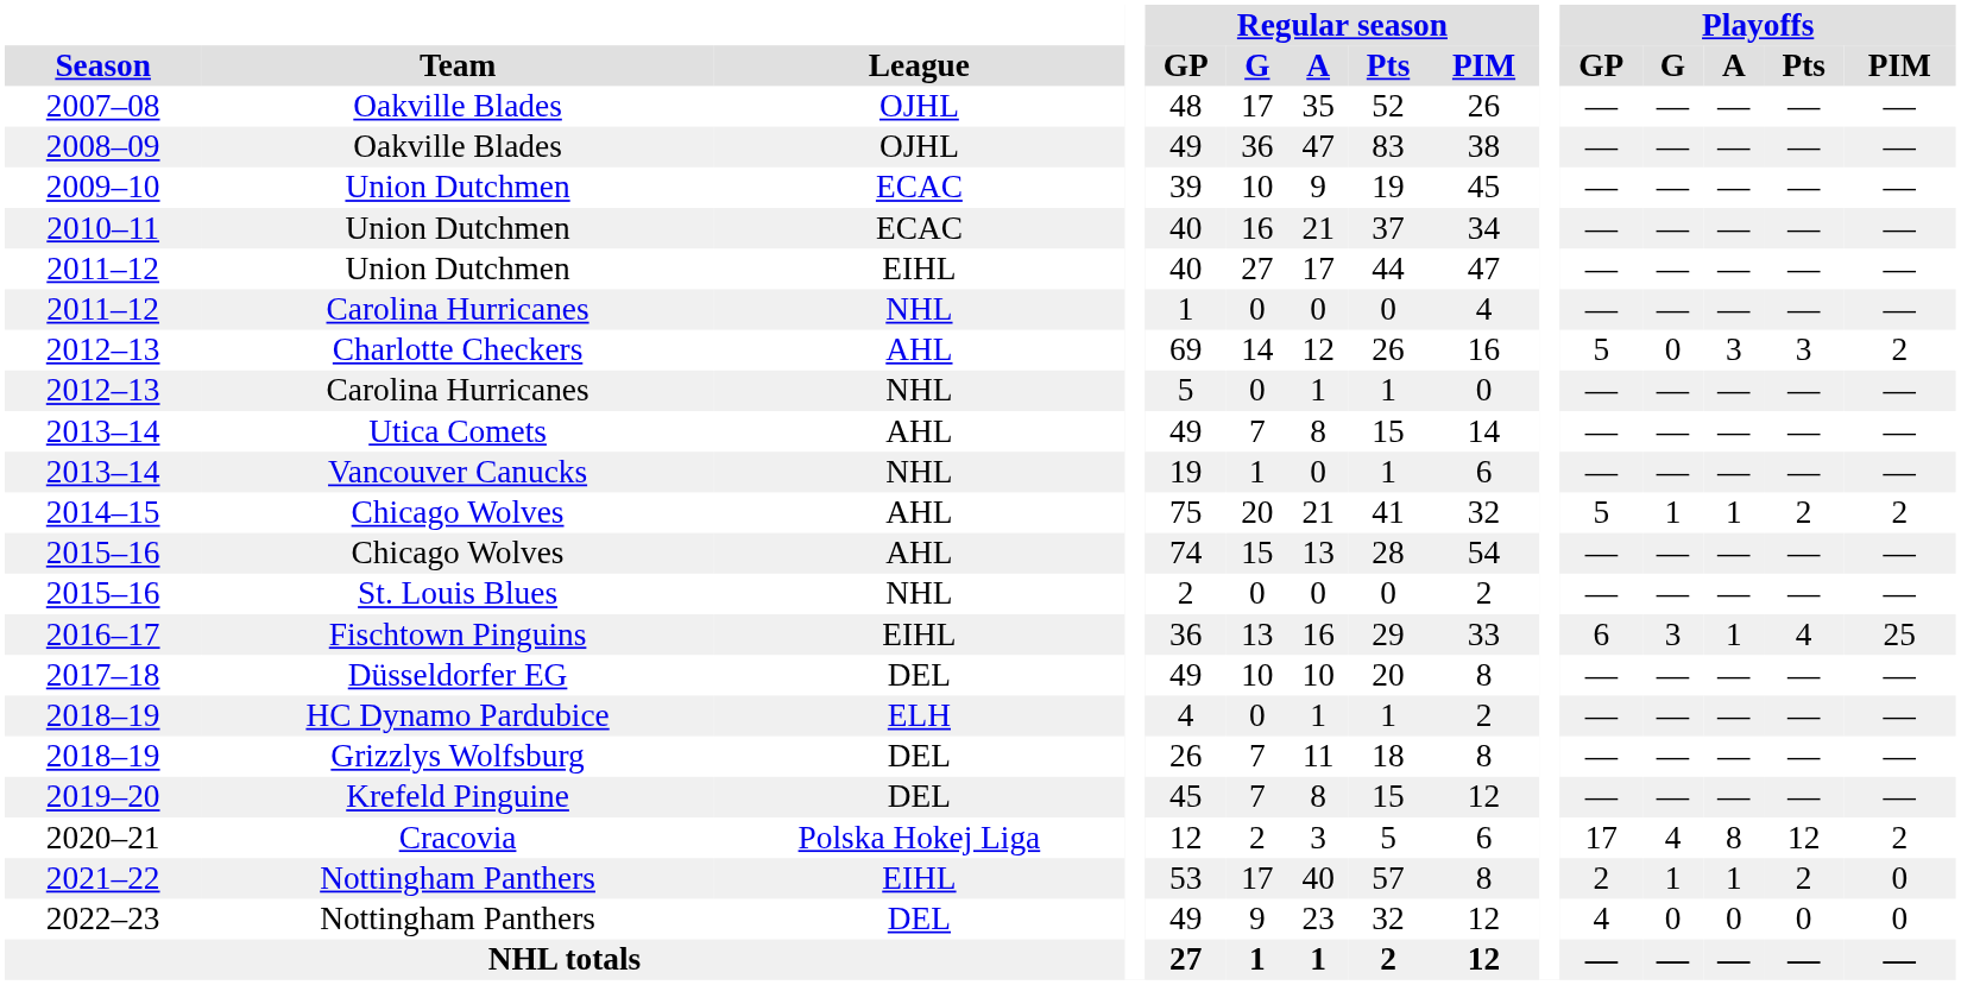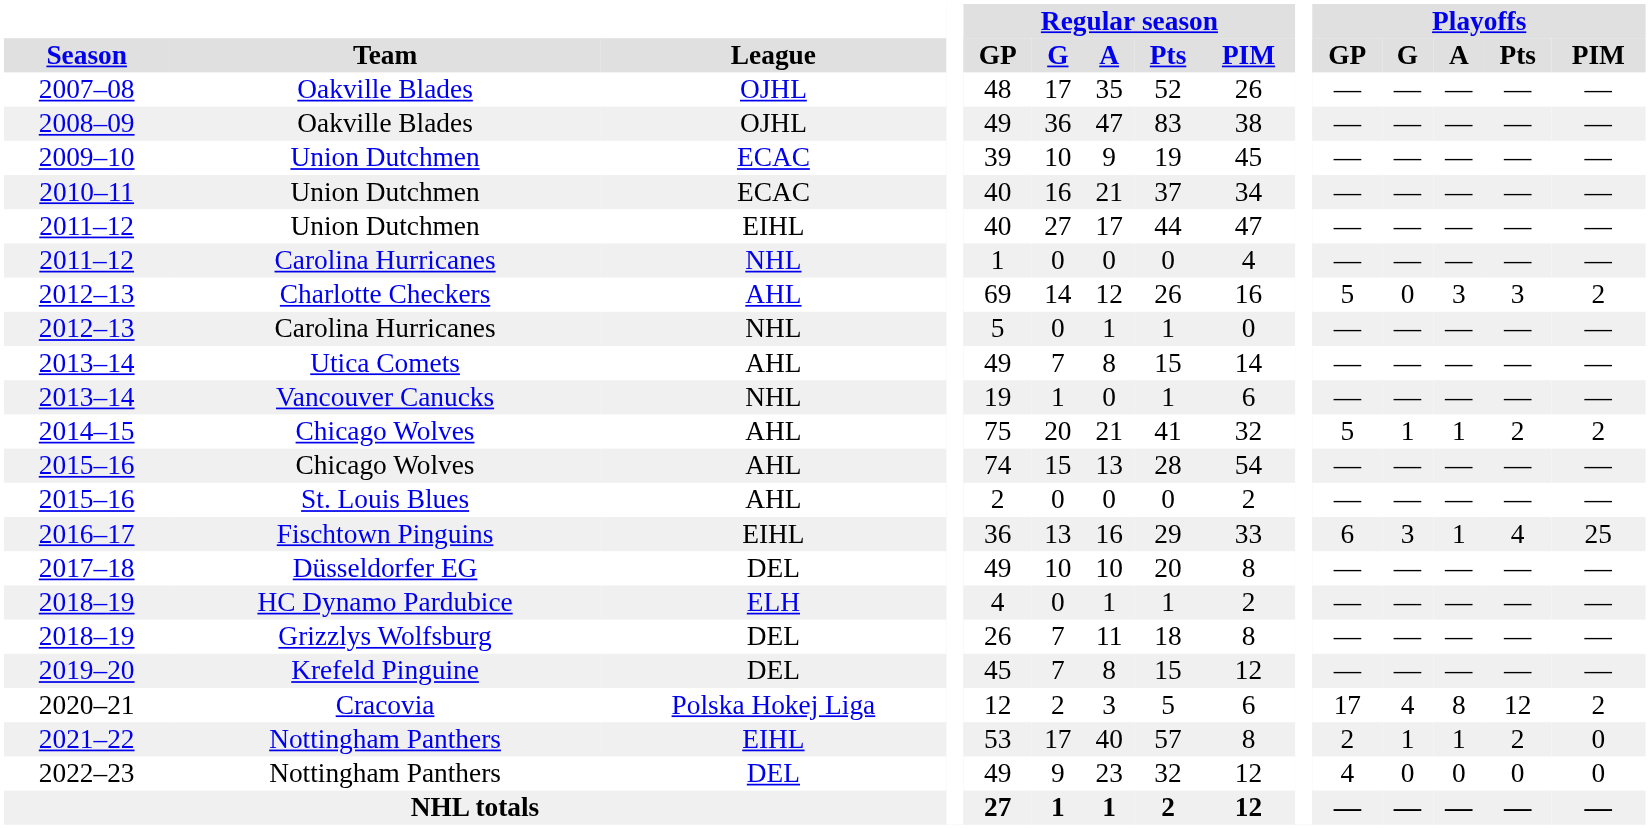2015–16 / St. Louis Blues | League: NHL -> AHL
